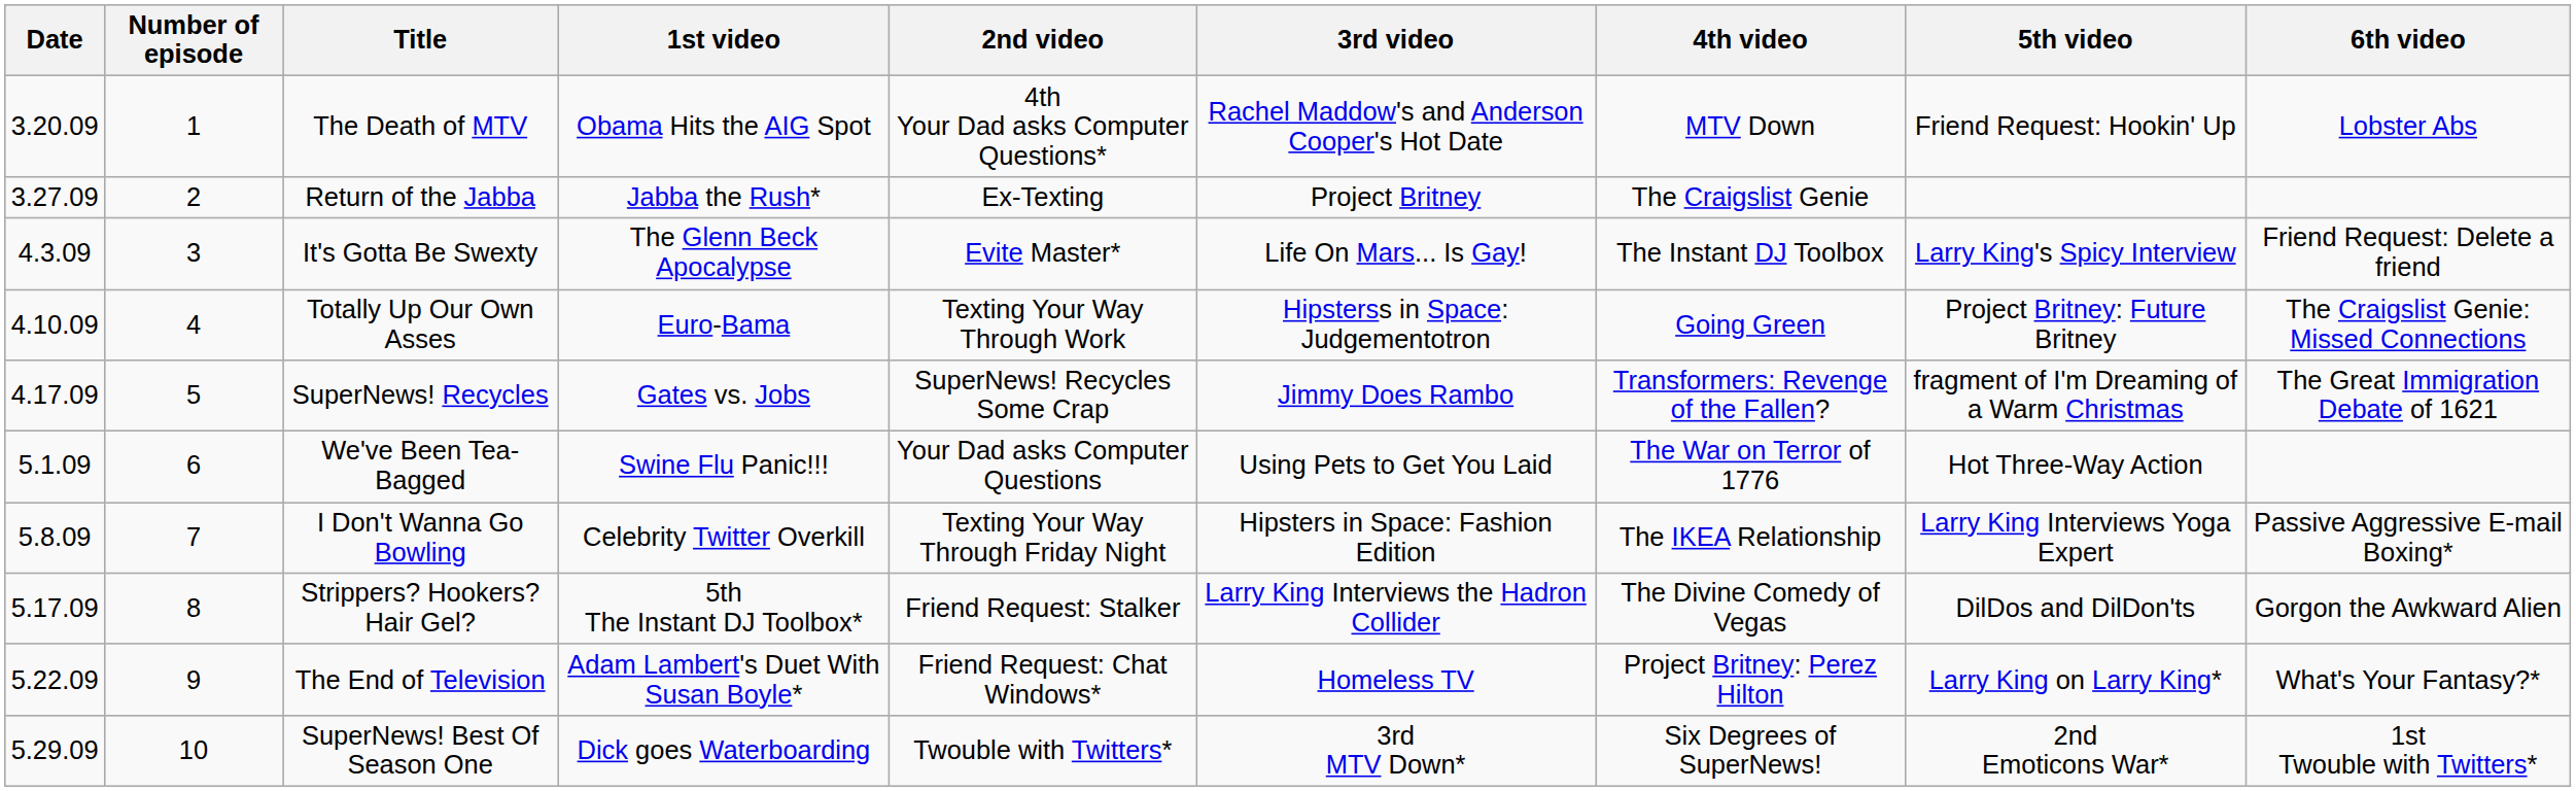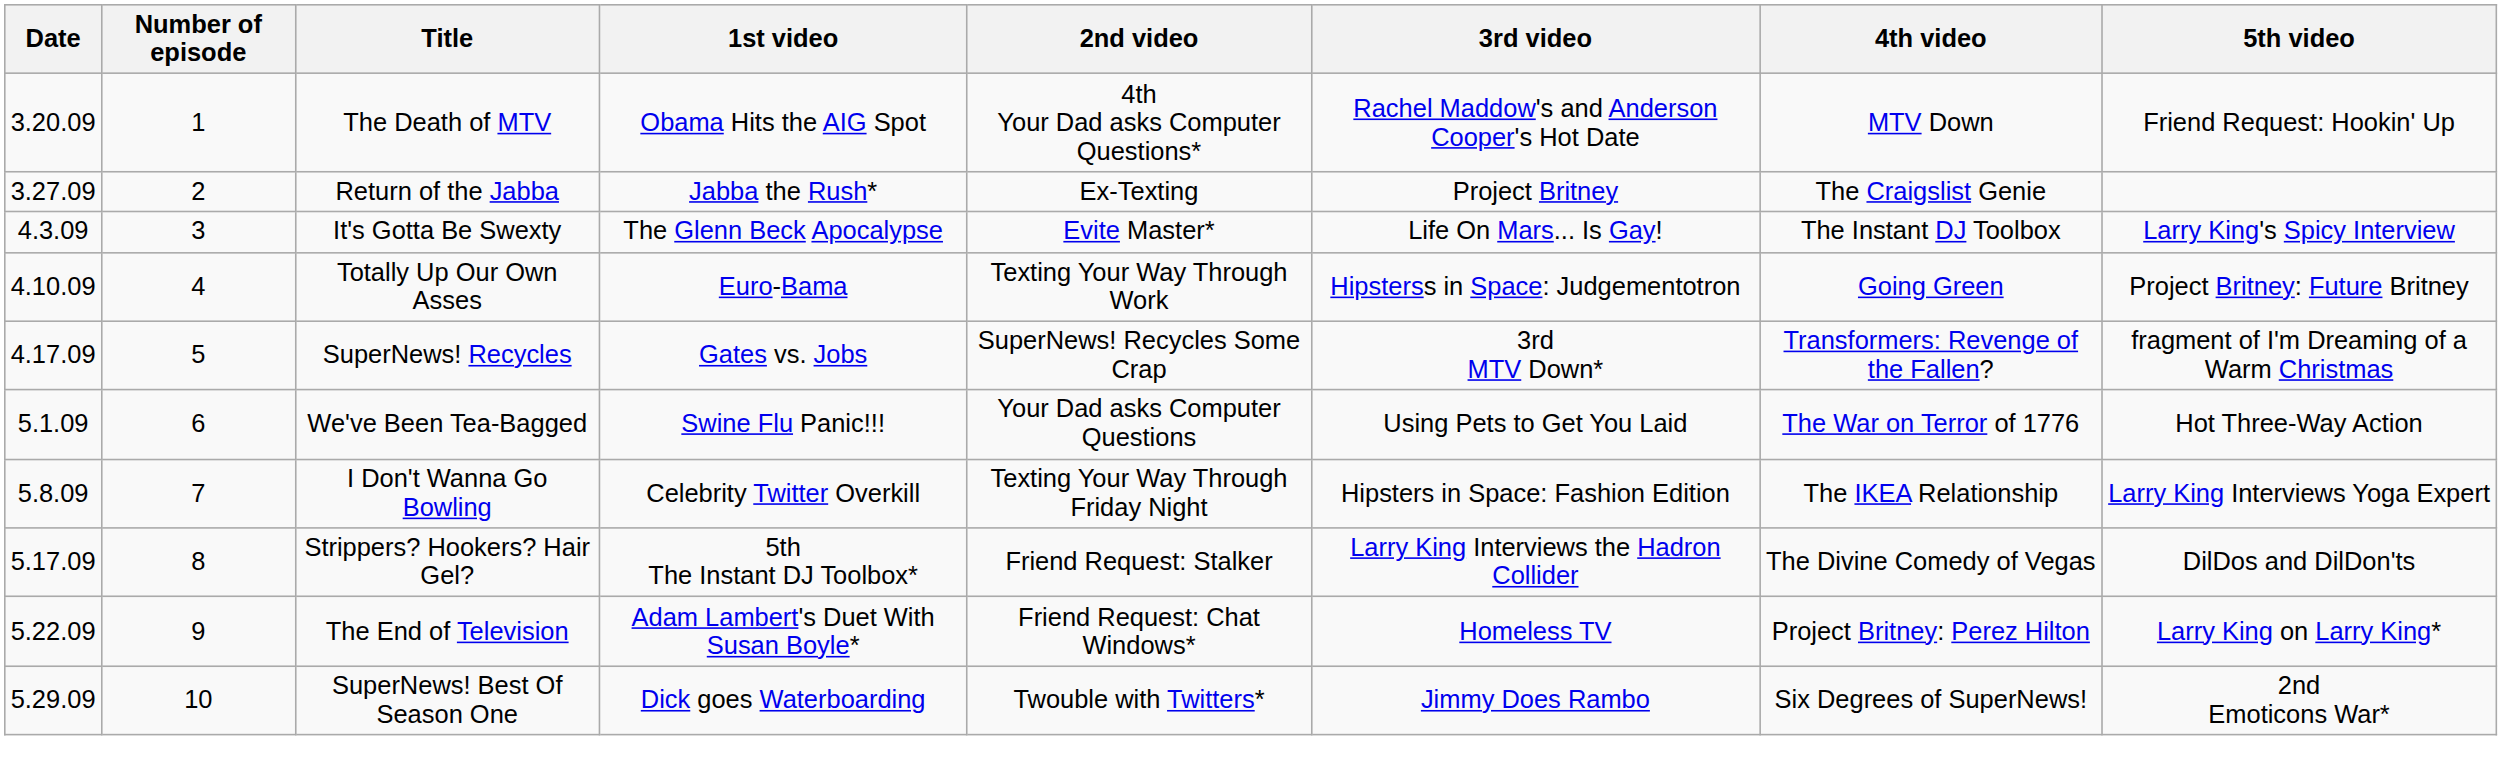- column: 6th video | Lobster Abs | Friend Request: Delete a friend | The Craigslist Genie: Missed Connections | The Great Immigration Debate of 1621 | Passive Aggressive E-mail Boxing* | Gorgon the Awkward Alien | What's Your Fantasy?* | 1st Twouble with Twitters*
SuperNews! Recycles | 3rd video: Jimmy Does Rambo -> 3rd MTV Down*
SuperNews! Best Of Season One | 3rd video: 3rd MTV Down* -> Jimmy Does Rambo
